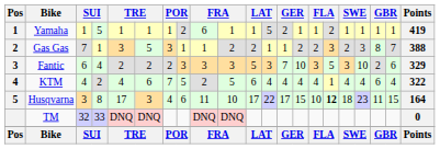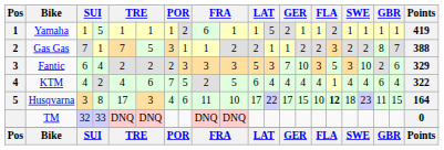Gas Gas | column 5: 3 -> 7
Gas Gas | column 18: 3 -> 2
